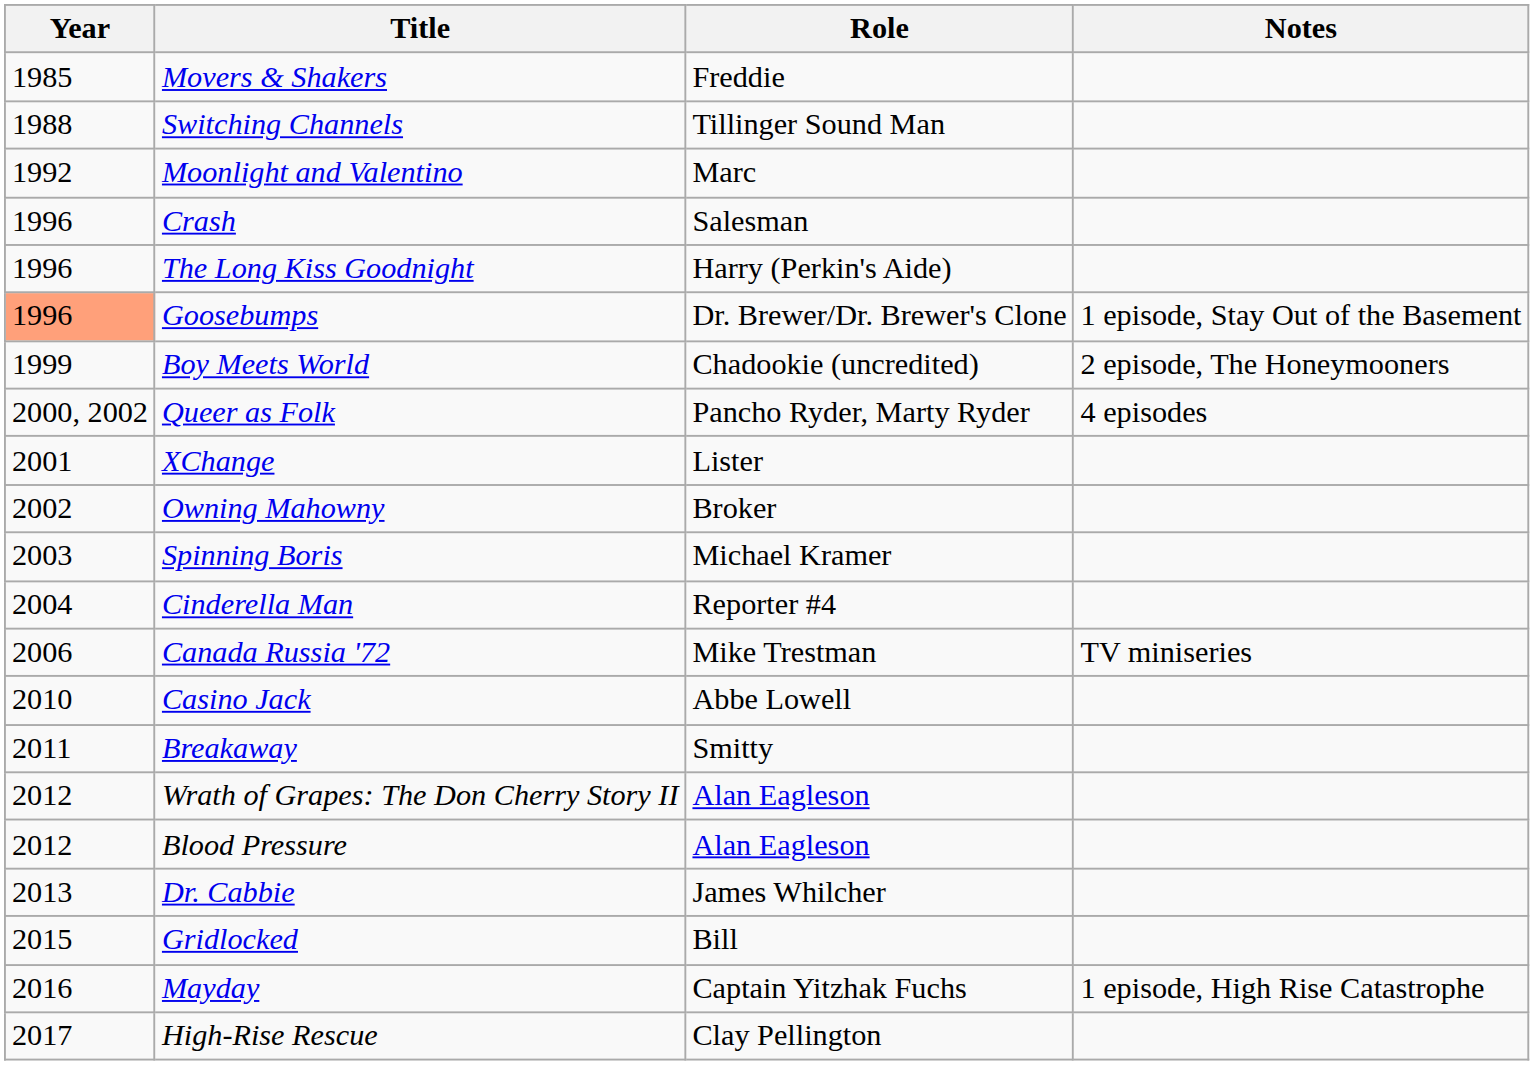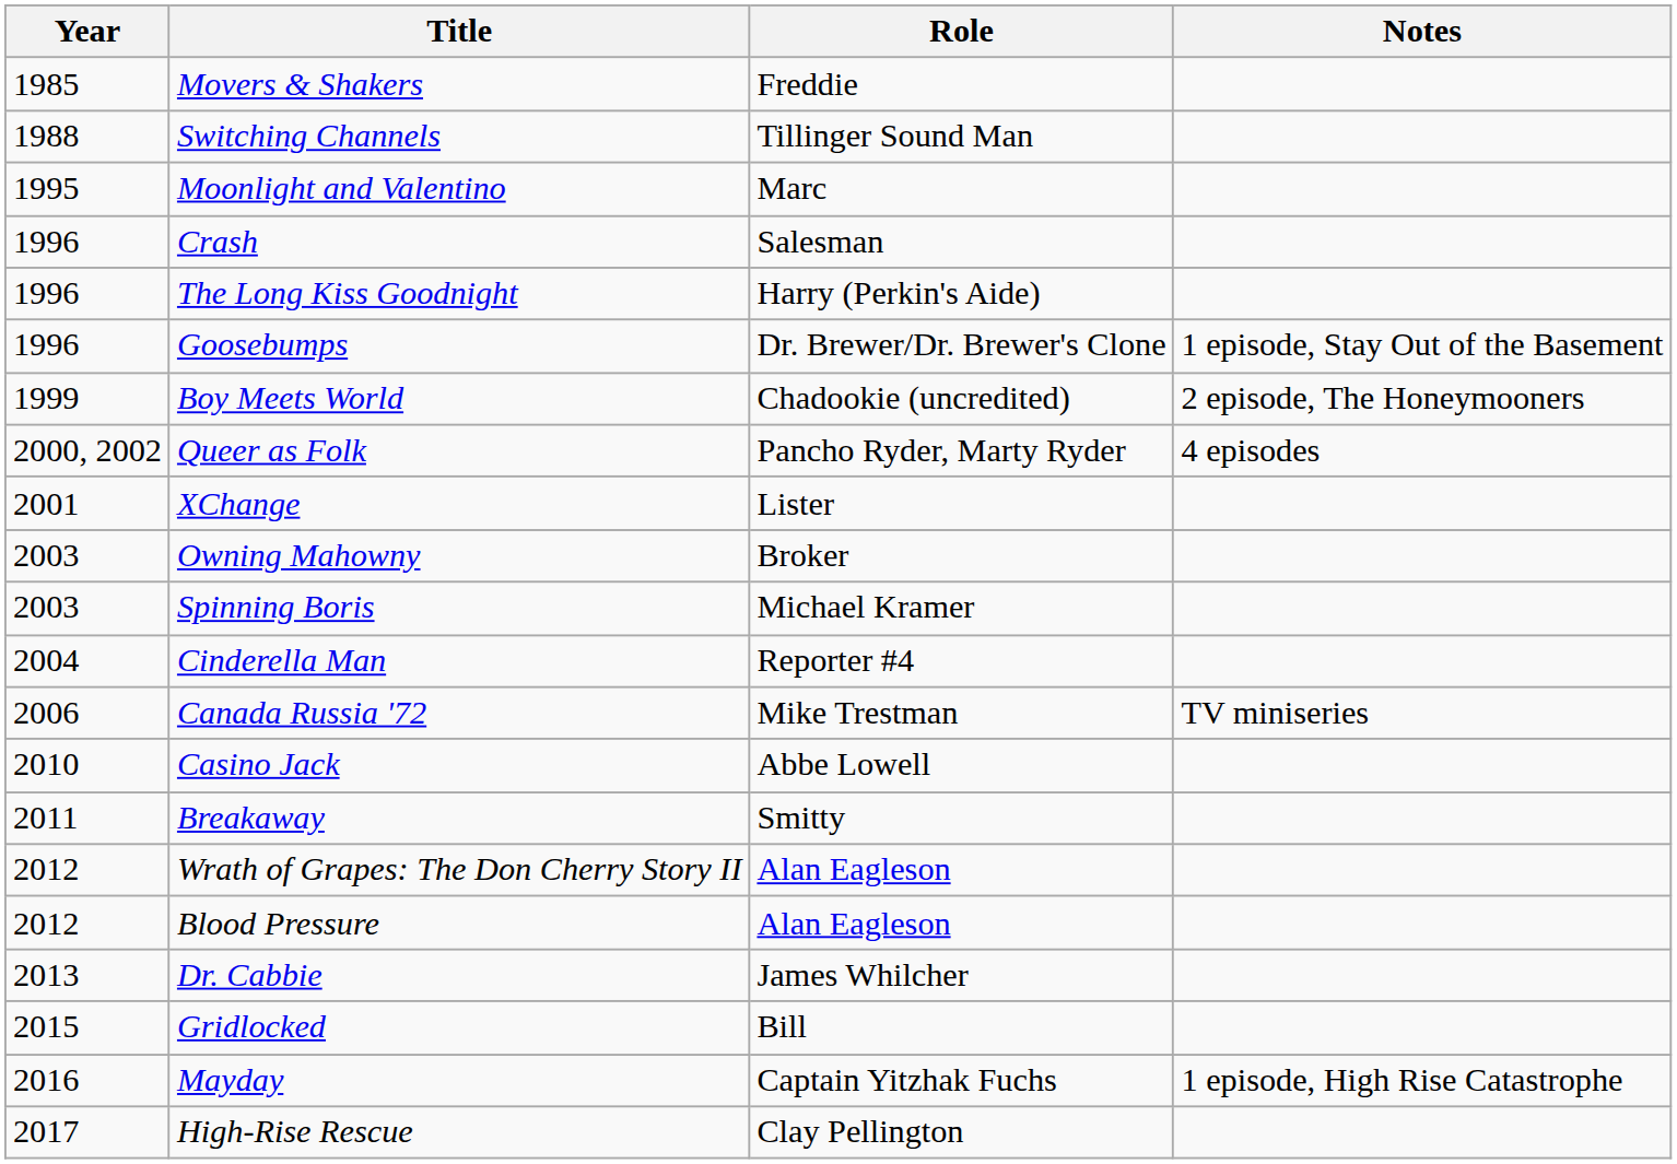Moonlight and Valentino | Year: 1992 -> 1995
Goosebumps | Year: lightsalmon background -> no background
Owning Mahowny | Year: 2002 -> 2003
